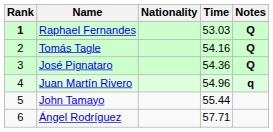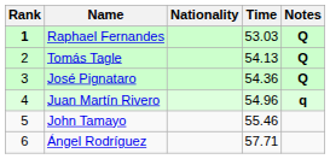Tomás Tagle | Time: 54.16 -> 54.13
John Tamayo | Time: 55.44 -> 55.46
